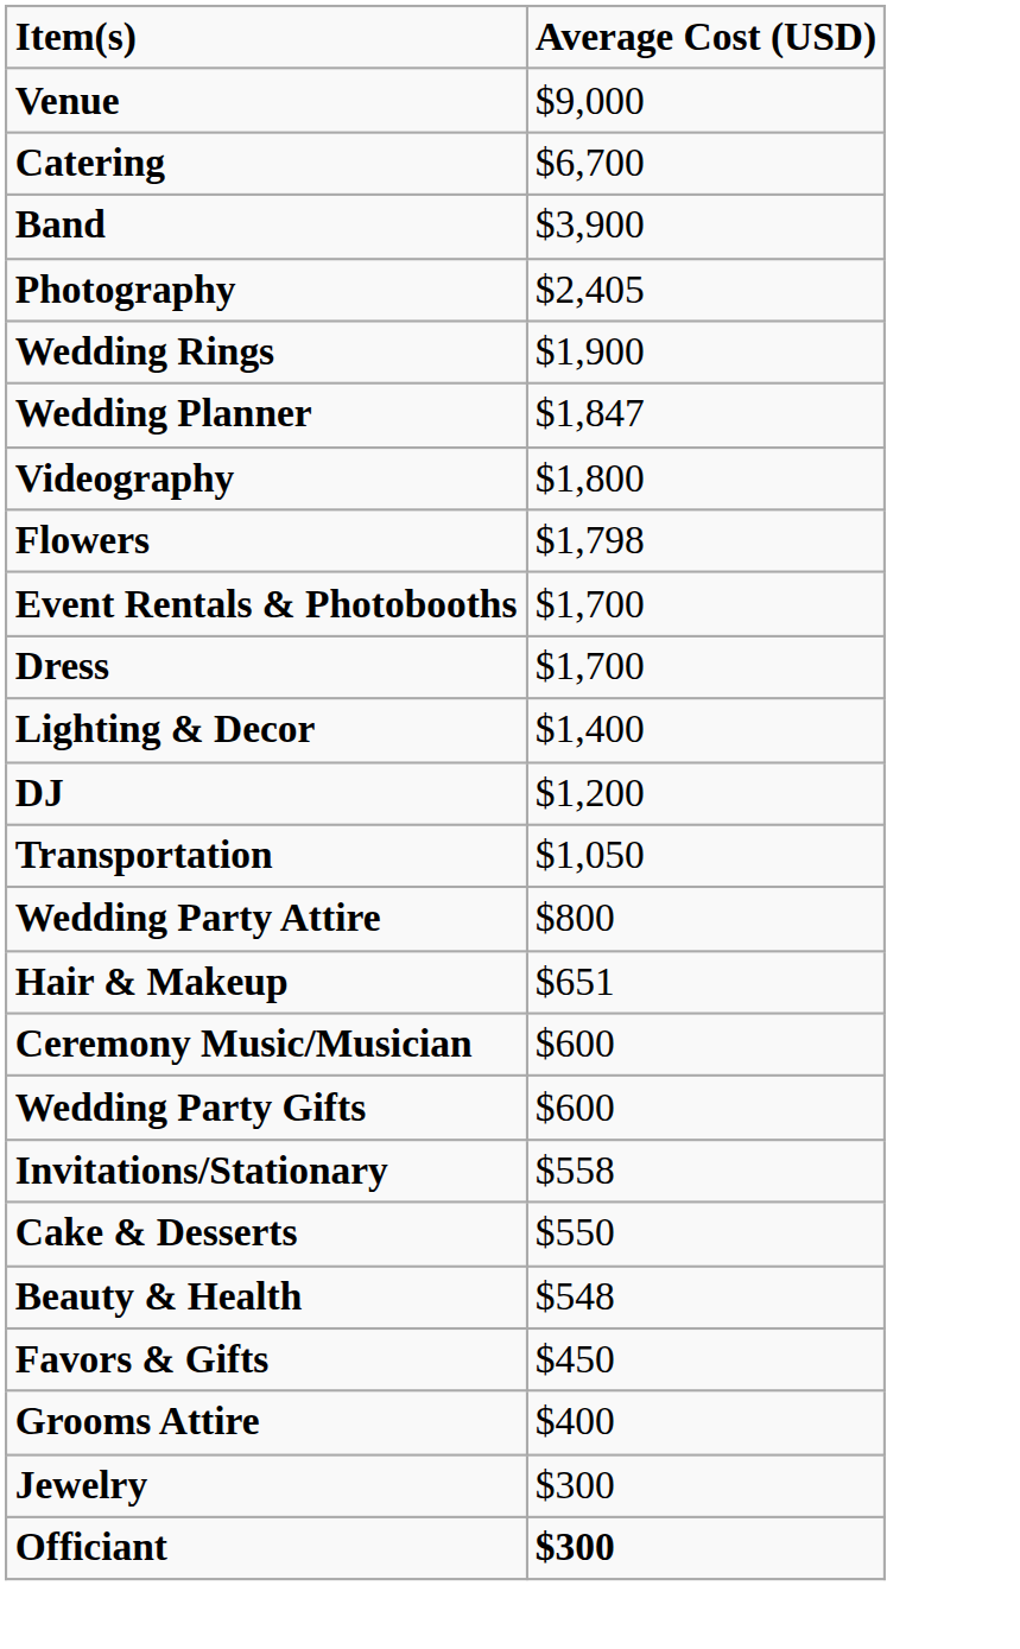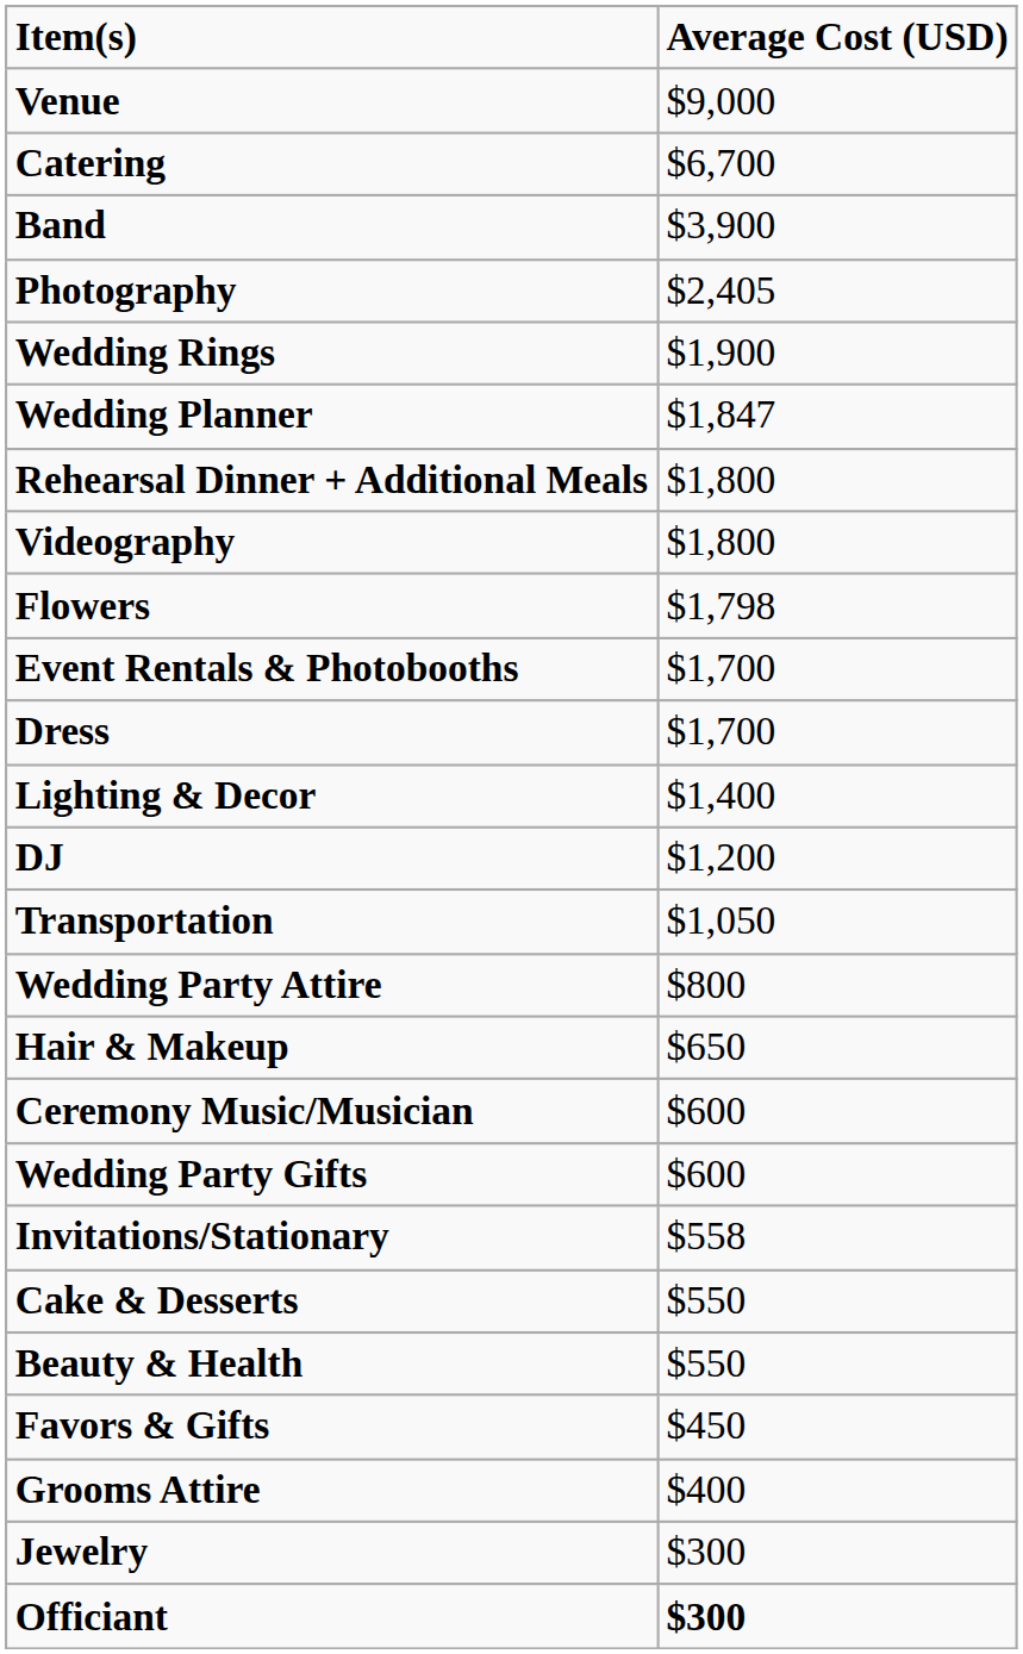+ row: Rehearsal Dinner + Additional Meals | $1,800
Hair & Makeup | Average Cost (USD): $651 -> $650
Beauty & Health | Average Cost (USD): $548 -> $550
